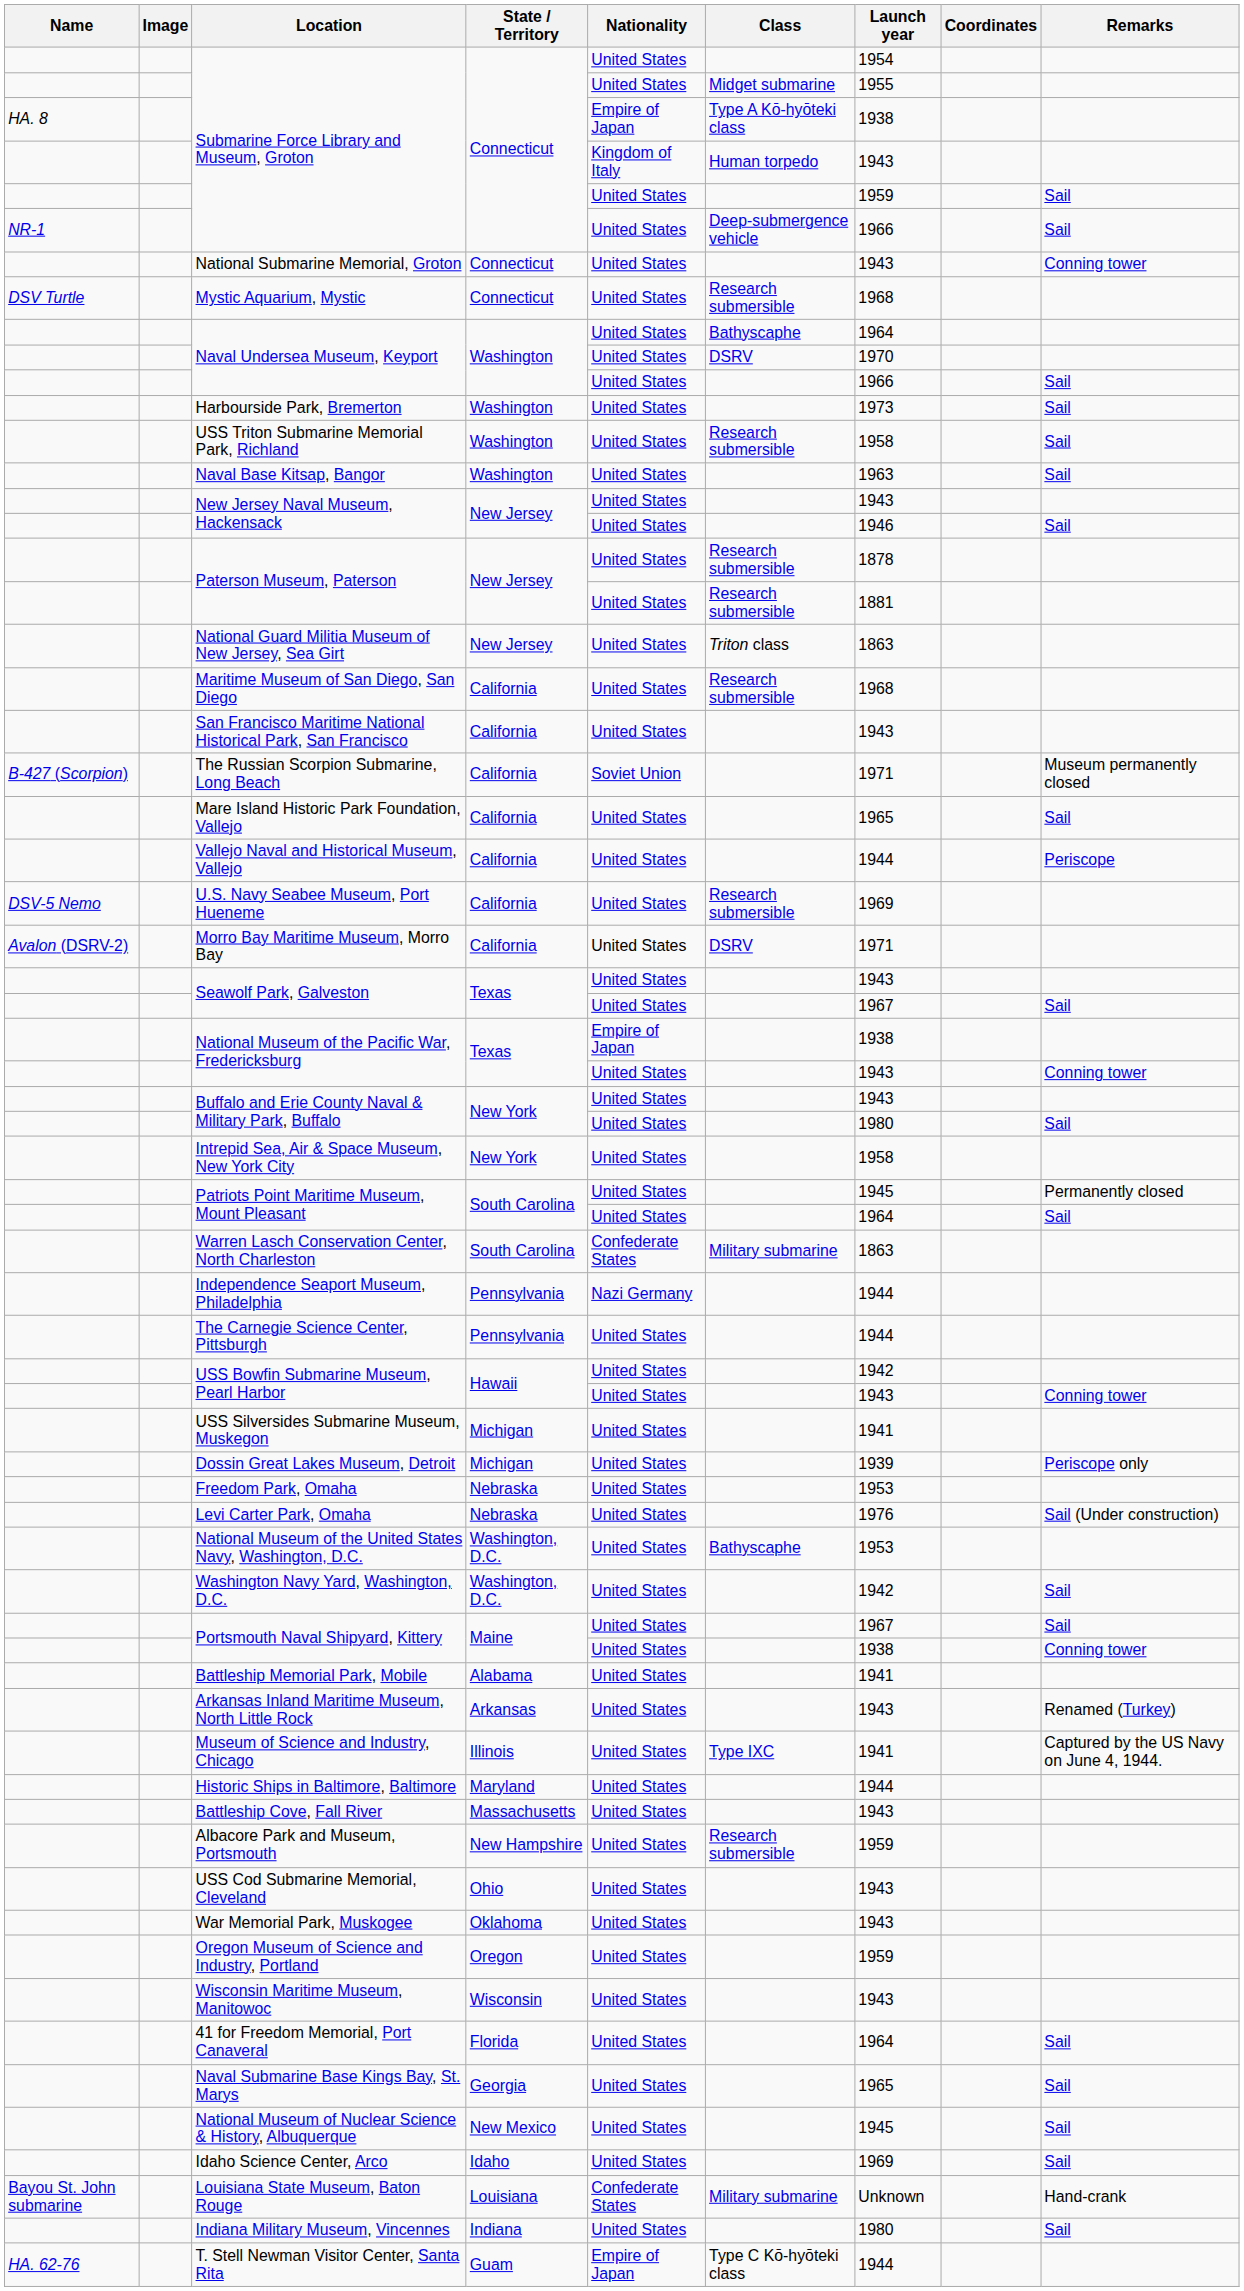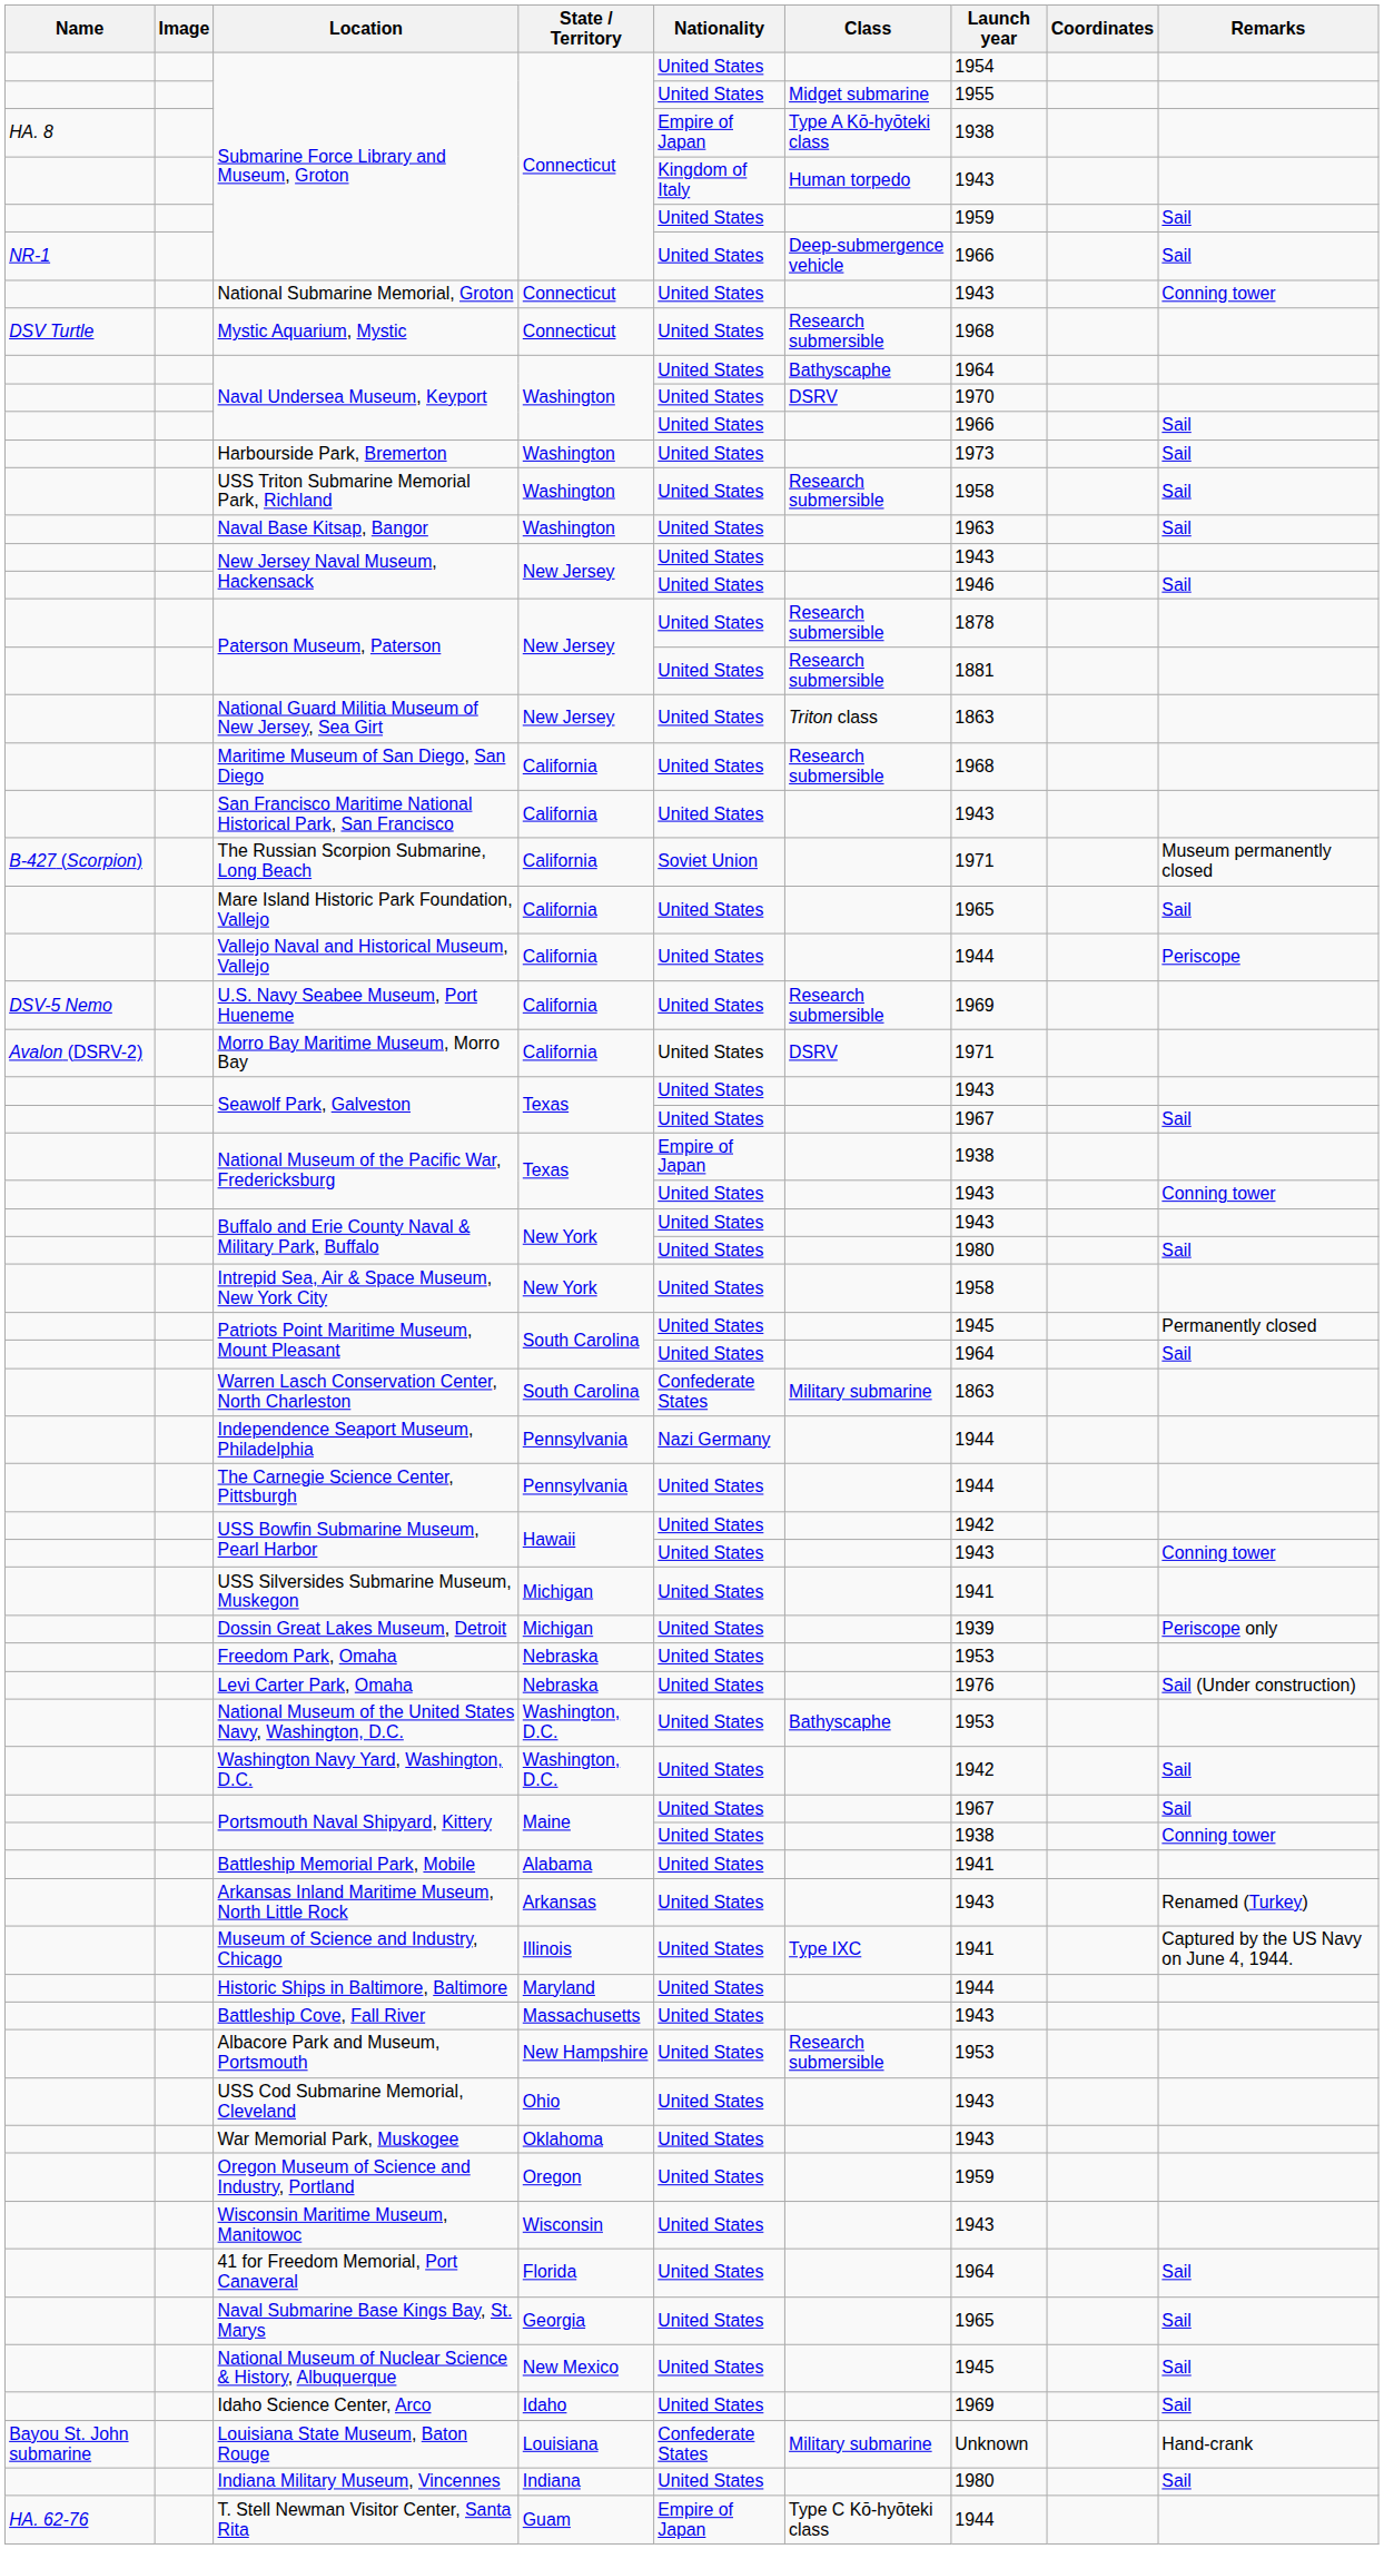Albacore Park and Museum, Portsmouth | Launch year: 1959 -> 1953
